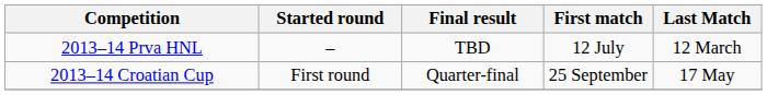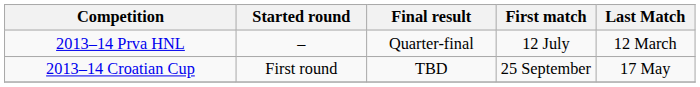2013–14 Prva HNL | Final result: TBD -> Quarter-final
2013–14 Croatian Cup | Final result: Quarter-final -> TBD
